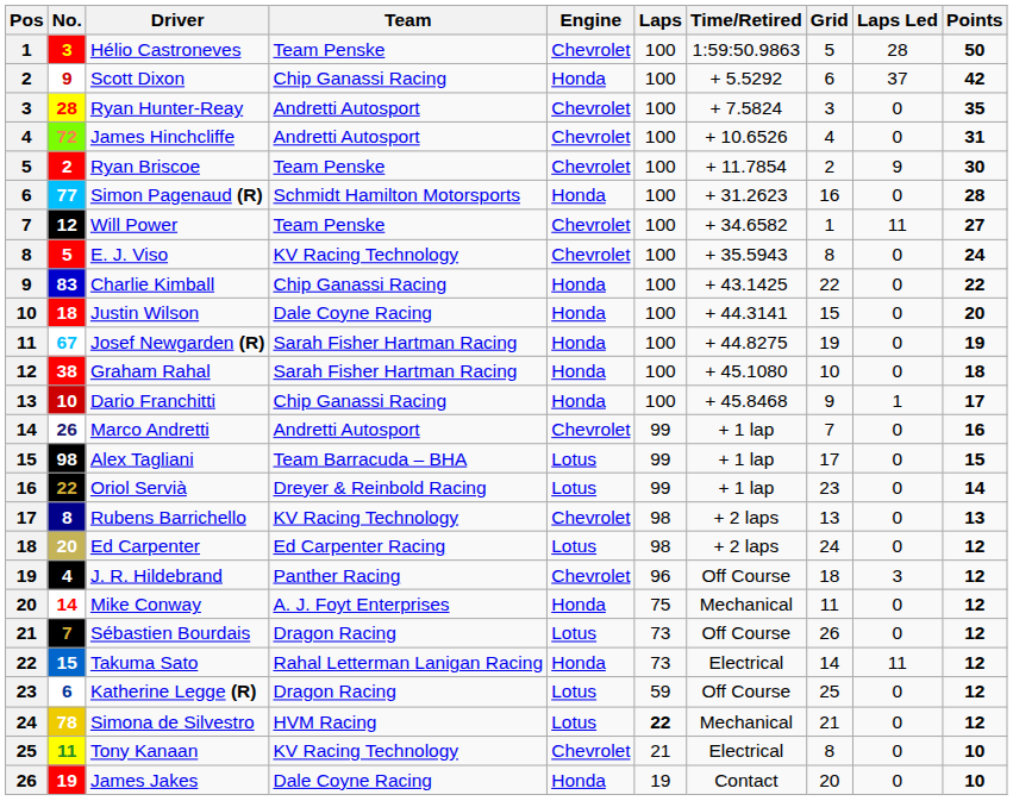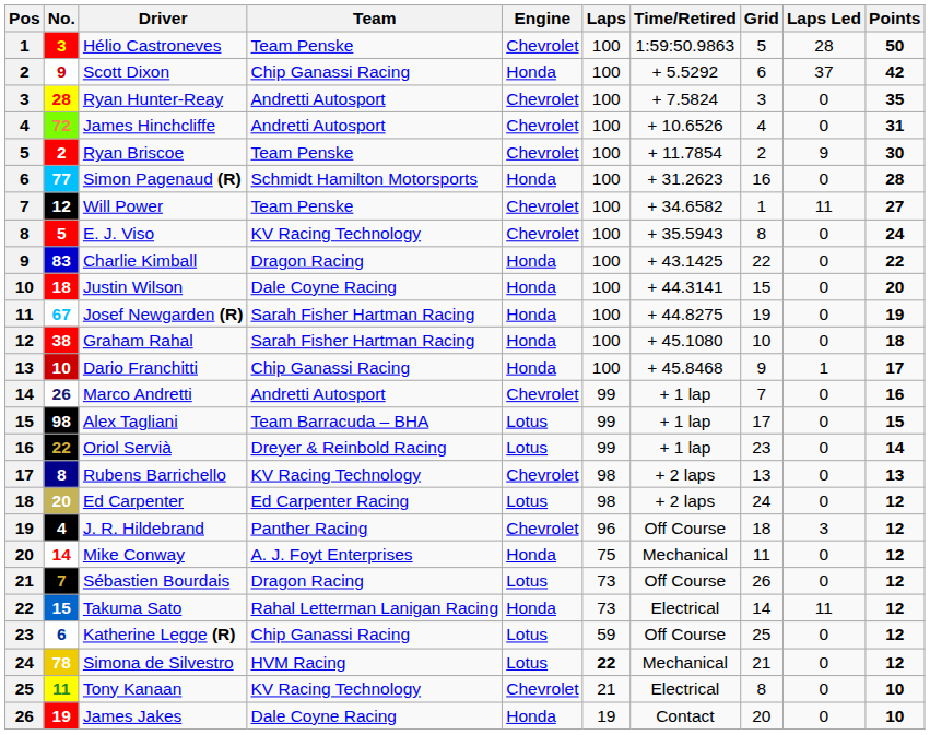Charlie Kimball | Team: Chip Ganassi Racing -> Dragon Racing
Katherine Legge (R) | Team: Dragon Racing -> Chip Ganassi Racing
